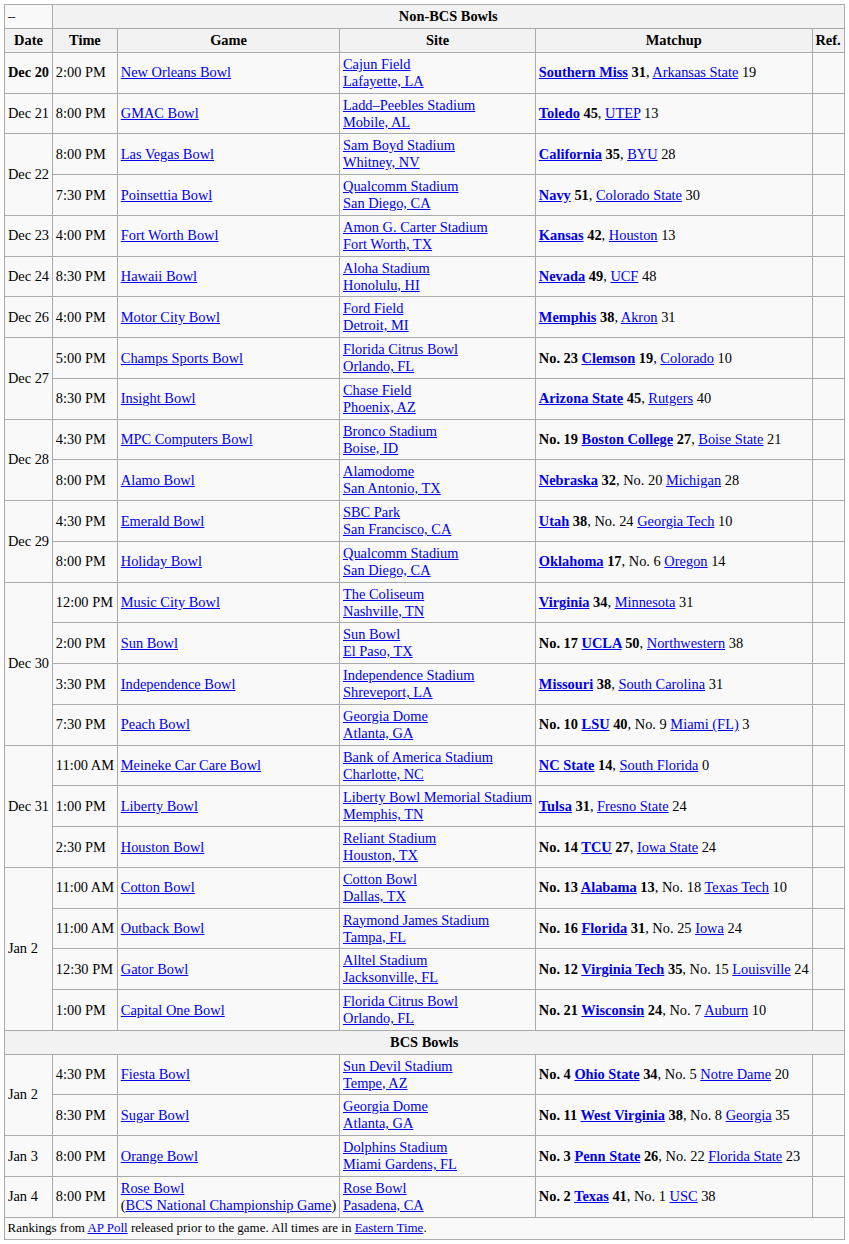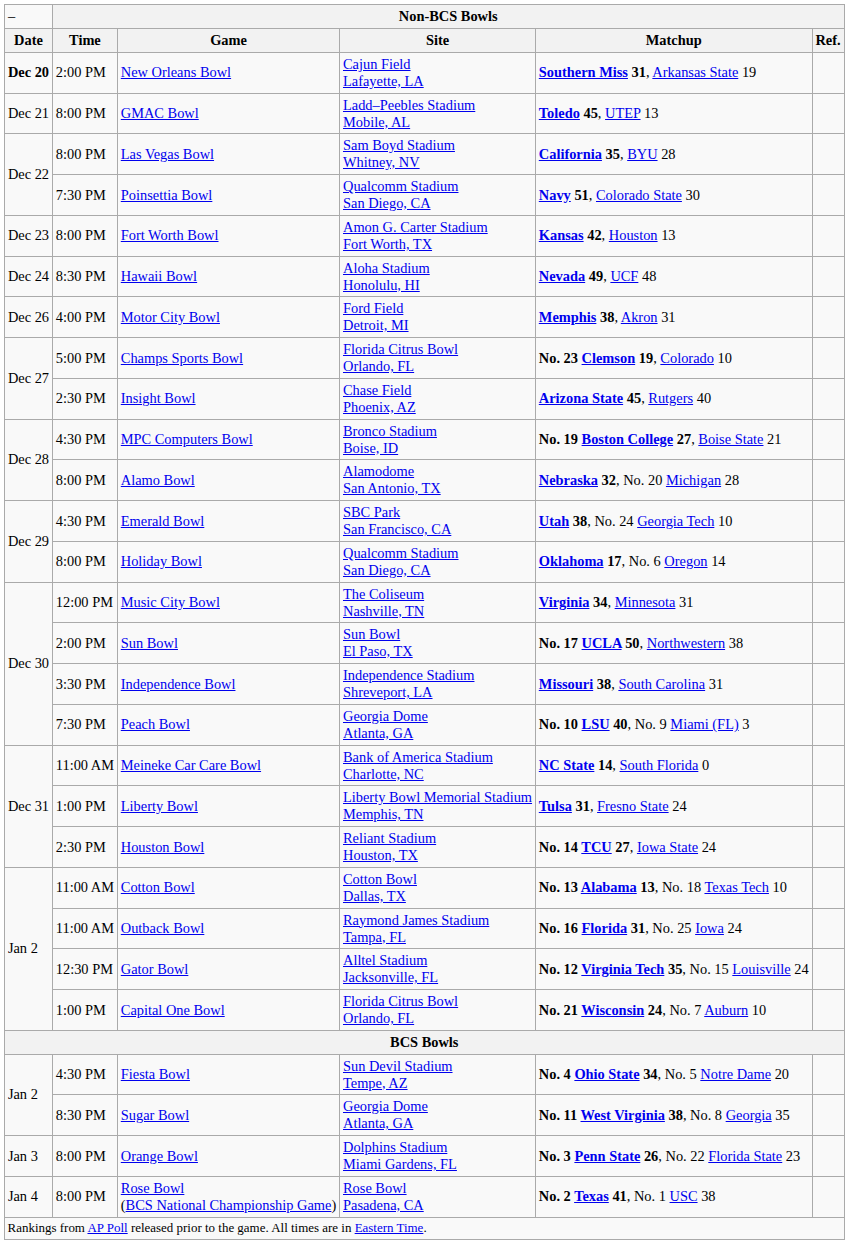Fort Worth Bowl | column 2: 4:00 PM -> 8:00 PM
Insight Bowl | column 2: 8:30 PM -> 2:30 PM
